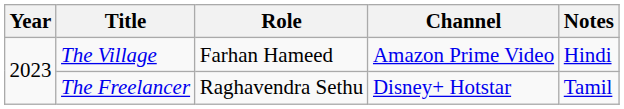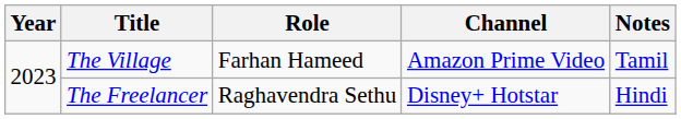The Village | Notes: Hindi -> Tamil
The Freelancer | Notes: Tamil -> Hindi
